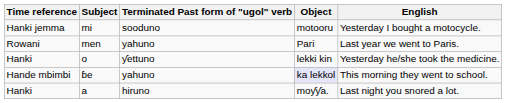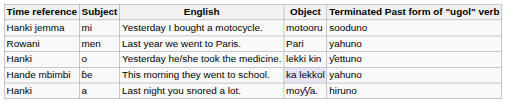columns swapped: Terminated Past form of "ugol" verb <-> English
